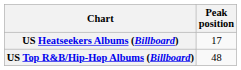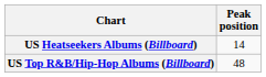US Heatseekers Albums (Billboard) | Peak position: 17 -> 14
